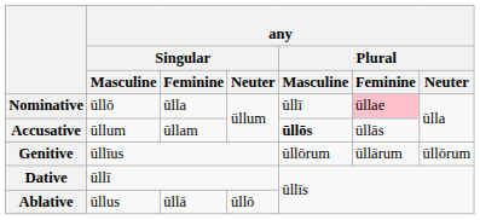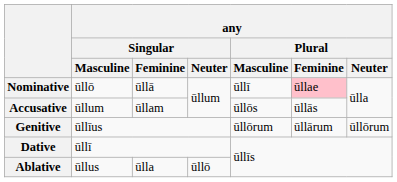Nominative | any / Singular / Feminine: ūlla -> ūllā
Accusative | any / Plural / Masculine: bold -> normal
Ablative | any / Singular / Feminine: ūllā -> ūlla
